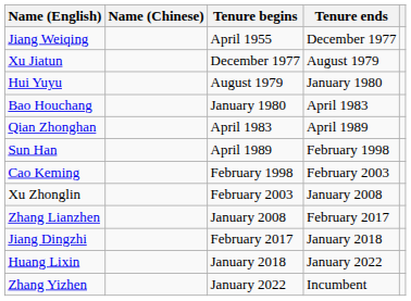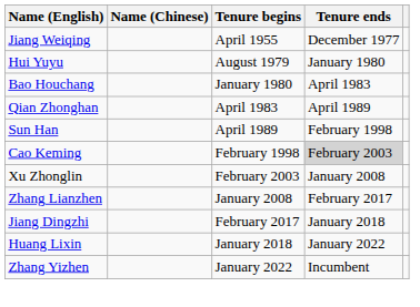- row: Xu Jiatun | December 1977 | August 1979
Cao Keming | Tenure ends: no background -> lightgrey background
